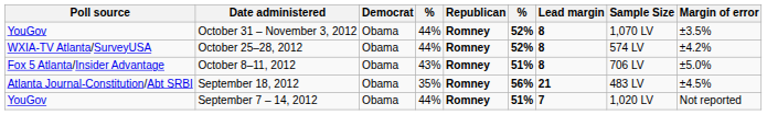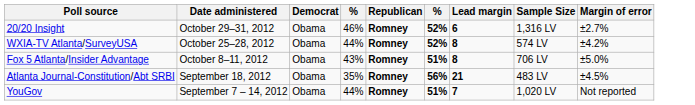- row: YouGov | October 31 – November 3, 2012 | Obama | 44% | Romney | 52% | 8 | 1,070 LV | ±3.5%
+ row: 20/20 Insight | October 29–31, 2012 | Obama | 46% | Romney | 52% | 6 | 1,316 LV | ±2.7%
